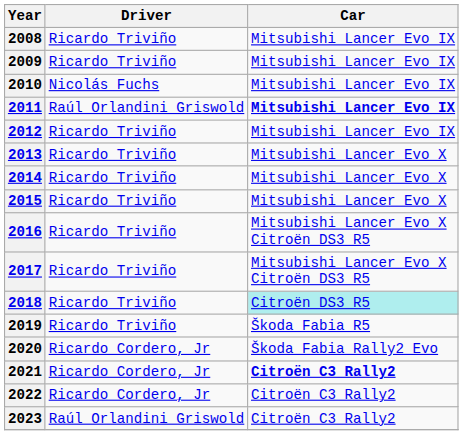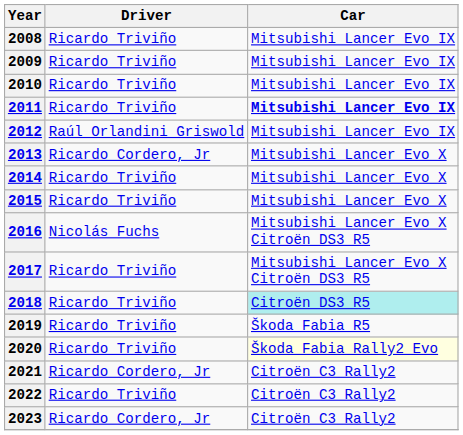2010 | Driver: Nicolás Fuchs -> Ricardo Triviño
2011 | Driver: Raúl Orlandini Griswold -> Ricardo Triviño
2012 | Driver: Ricardo Triviño -> Raúl Orlandini Griswold
2013 | Driver: Ricardo Triviño -> Ricardo Cordero, Jr
2016 | Driver: Ricardo Triviño -> Nicolás Fuchs
2020 | Driver: Ricardo Cordero, Jr -> Ricardo Triviño
2020 | Car: no background -> lightyellow background
2021 | Car: bold -> normal
2022 | Driver: Ricardo Cordero, Jr -> Ricardo Triviño
2023 | Driver: Raúl Orlandini Griswold -> Ricardo Cordero, Jr
